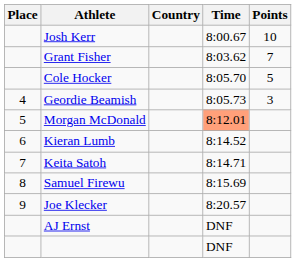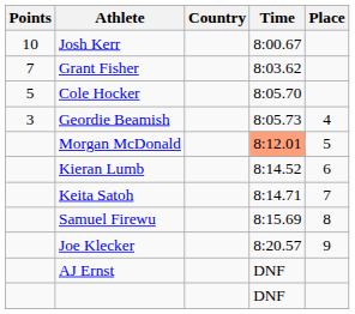columns swapped: Place <-> Points
